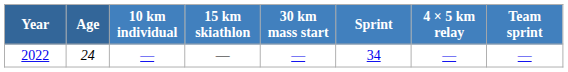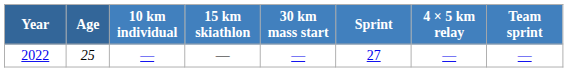2022 | Age: 24 -> 25
2022 | Sprint: 34 -> 27
